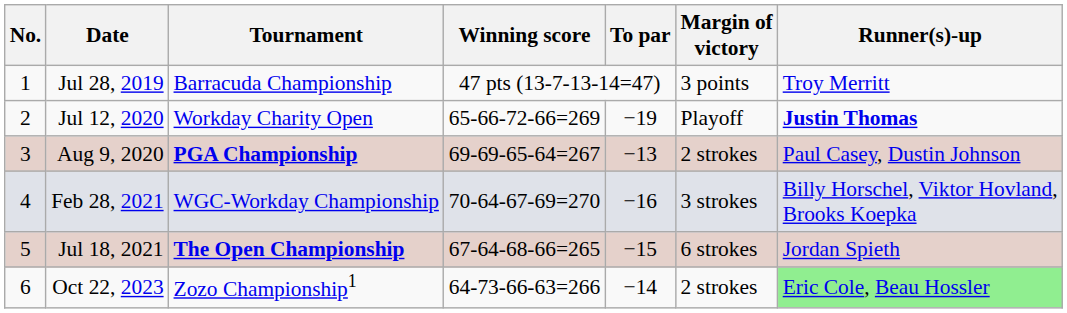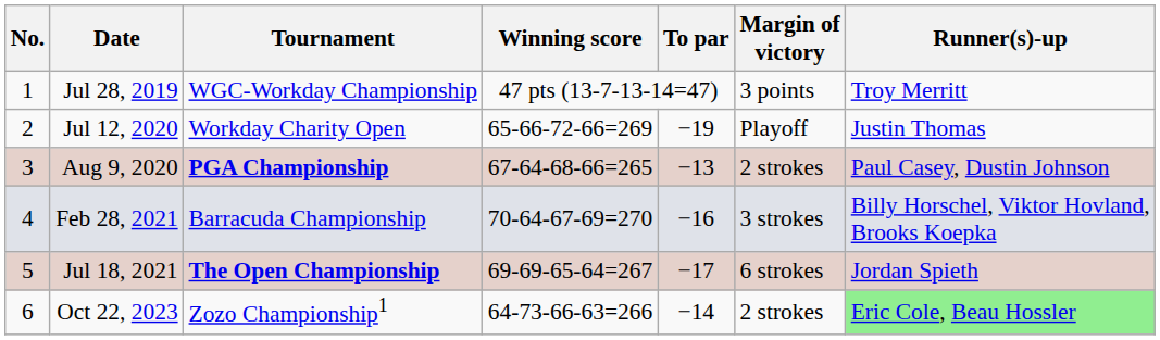Jul 28, 2019 | Tournament: Barracuda Championship -> WGC-Workday Championship
Jul 12, 2020 | Runner(s)-up: bold -> normal
Aug 9, 2020 | Winning score: 69-69-65-64=267 -> 67-64-68-66=265
Feb 28, 2021 | Tournament: WGC-Workday Championship -> Barracuda Championship
Jul 18, 2021 | Winning score: 67-64-68-66=265 -> 69-69-65-64=267
Jul 18, 2021 | To par: −15 -> −17
